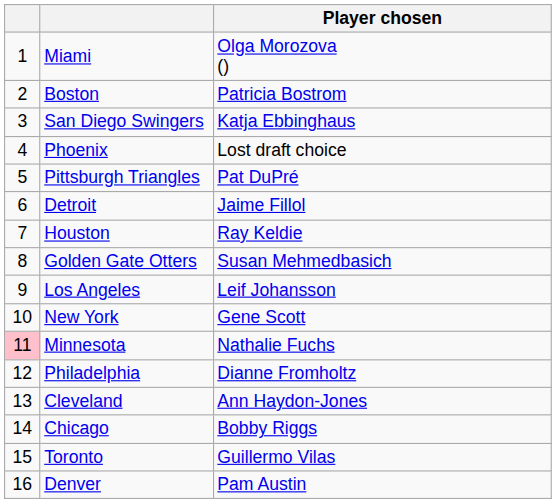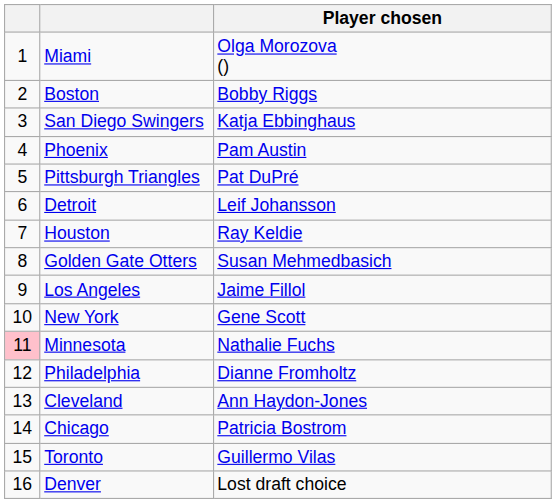Boston | Player chosen: Patricia Bostrom -> Bobby Riggs
Phoenix | Player chosen: Lost draft choice -> Pam Austin
Detroit | Player chosen: Jaime Fillol -> Leif Johansson
Los Angeles | Player chosen: Leif Johansson -> Jaime Fillol
Chicago | Player chosen: Bobby Riggs -> Patricia Bostrom
Denver | Player chosen: Pam Austin -> Lost draft choice
